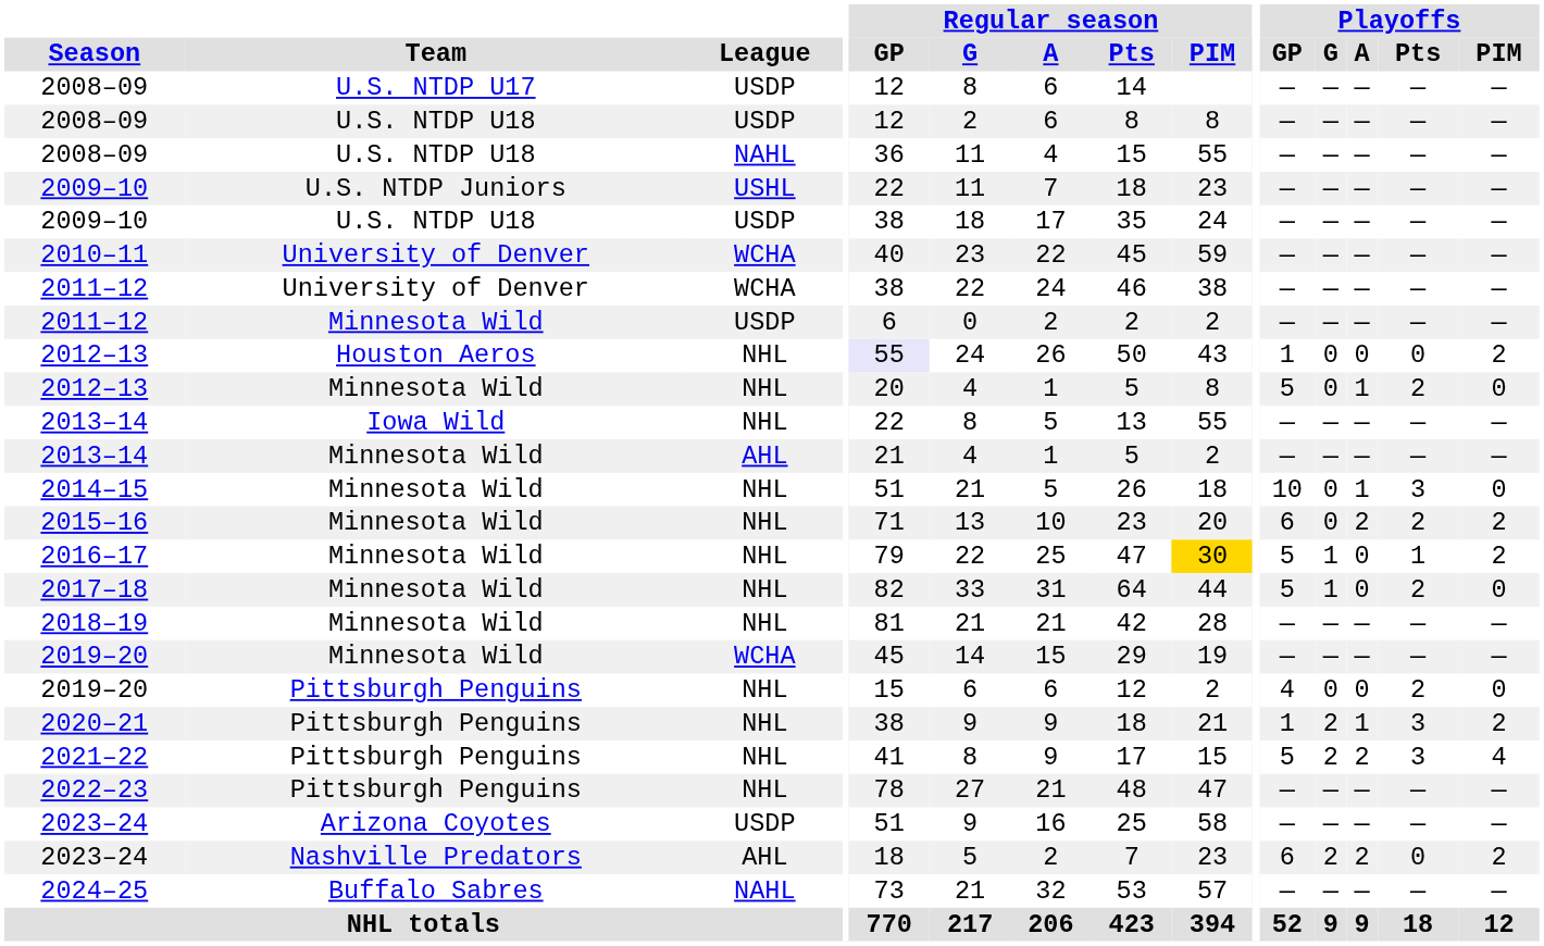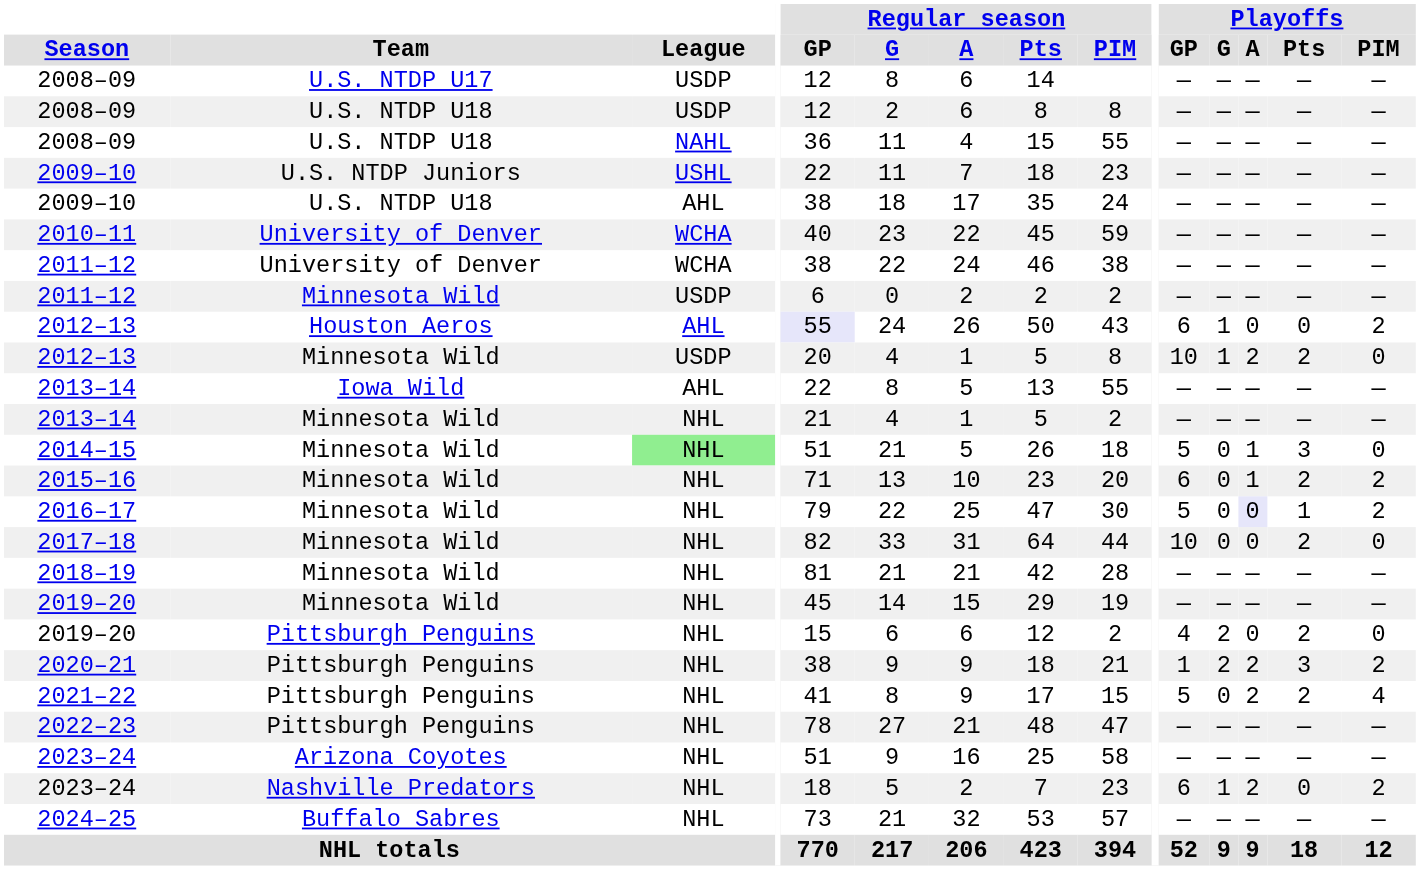2009–10 / U.S. NTDP U18 | League: USDP -> AHL
2012–13 / Houston Aeros | League: NHL -> AHL
2012–13 / Houston Aeros | Playoffs / GP: 1 -> 6
2012–13 / Houston Aeros | Playoffs / G: 0 -> 1
2012–13 / Minnesota Wild | League: NHL -> USDP
2012–13 / Minnesota Wild | Playoffs / GP: 5 -> 10
2012–13 / Minnesota Wild | Playoffs / G: 0 -> 1
2012–13 / Minnesota Wild | Playoffs / A: 1 -> 2
2013–14 / Iowa Wild | League: NHL -> AHL
2013–14 / Minnesota Wild | League: AHL -> NHL
2014–15 | League: no background -> lightgreen background
2014–15 | Playoffs / GP: 10 -> 5
2015–16 | Playoffs / A: 2 -> 1
2016–17 | Regular season / PIM: gold background -> no background
2016–17 | Playoffs / G: 1 -> 0
2016–17 | Playoffs / A: no background -> lavender background
2017–18 | Playoffs / GP: 5 -> 10
2017–18 | Playoffs / G: 1 -> 0
2019–20 / Minnesota Wild | League: WCHA -> NHL
2019–20 / Pittsburgh Penguins | Playoffs / G: 0 -> 2
2020–21 | Playoffs / A: 1 -> 2
2021–22 | Playoffs / G: 2 -> 0
2021–22 | Playoffs / Pts: 3 -> 2
2023–24 / Arizona Coyotes | League: USDP -> NHL
2023–24 / Nashville Predators | League: AHL -> NHL
2023–24 / Nashville Predators | Playoffs / G: 2 -> 1
2024–25 | League: NAHL -> NHL
